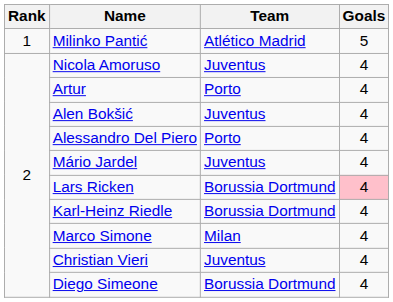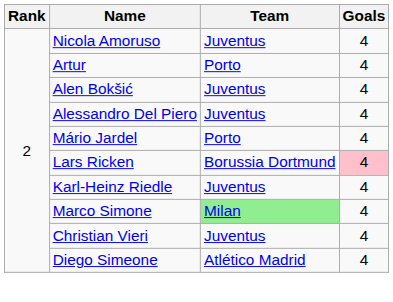- row: 1 | Milinko Pantić | Atlético Madrid | 5
Alessandro Del Piero | Team: Porto -> Juventus
Mário Jardel | Team: Juventus -> Porto
Karl-Heinz Riedle | Team: Borussia Dortmund -> Juventus
Marco Simone | Team: no background -> lightgreen background
Diego Simeone | Team: Borussia Dortmund -> Atlético Madrid
